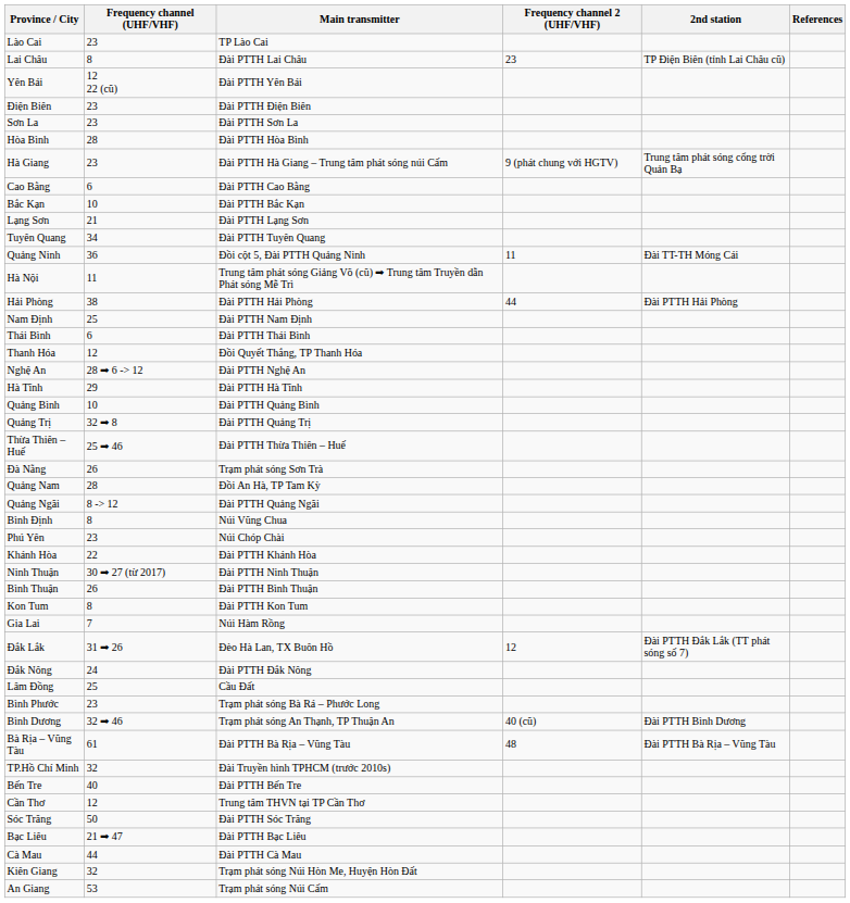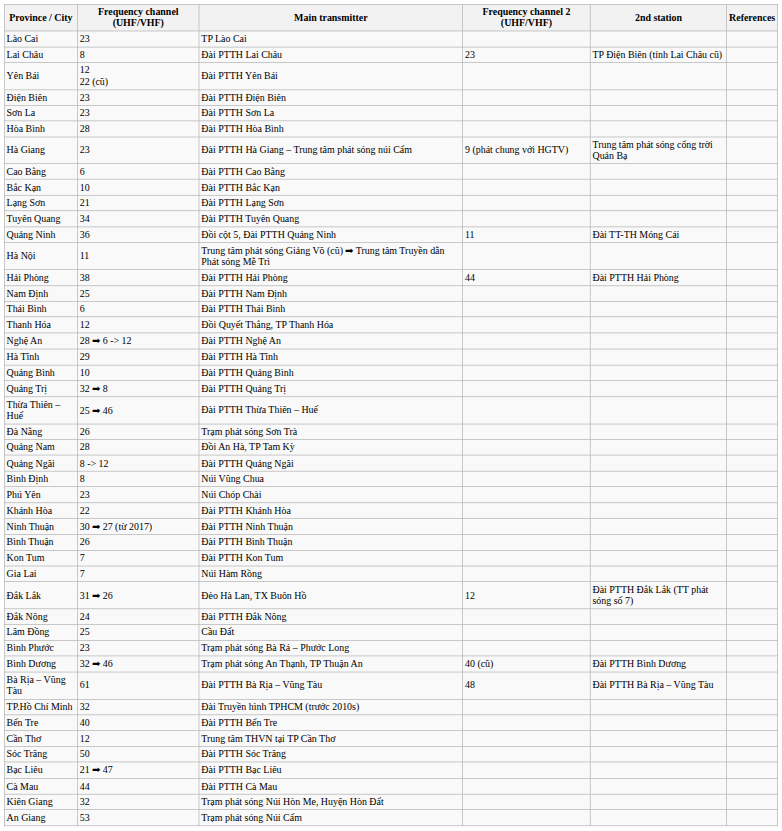Kon Tum | Frequency channel (UHF/VHF): 8 -> 7
